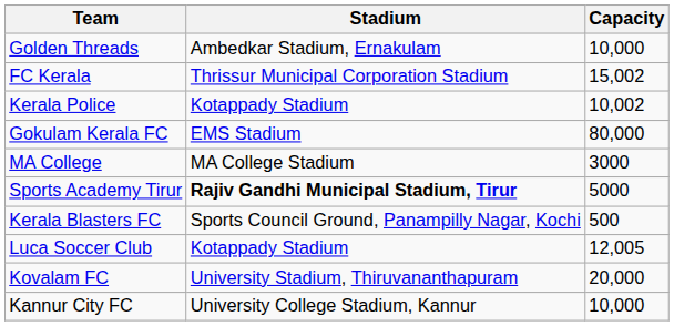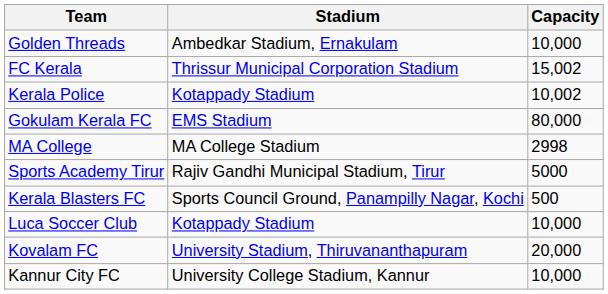MA College | Capacity: 3000 -> 2998
Sports Academy Tirur | Stadium: bold -> normal
Luca Soccer Club | Capacity: 12,005 -> 10,000
